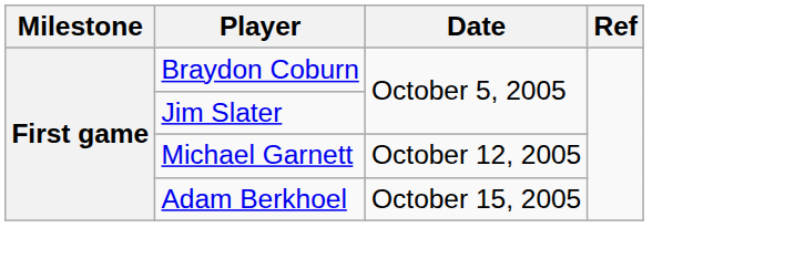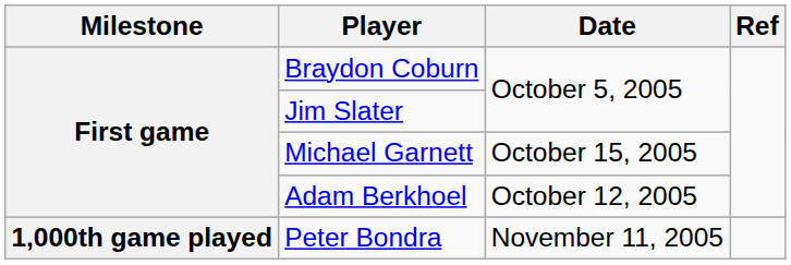Michael Garnett | Date: October 12, 2005 -> October 15, 2005
Adam Berkhoel | Date: October 15, 2005 -> October 12, 2005
+ row: 1,000th game played | Peter Bondra | November 11, 2005
